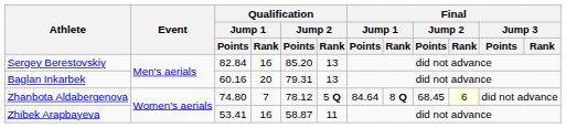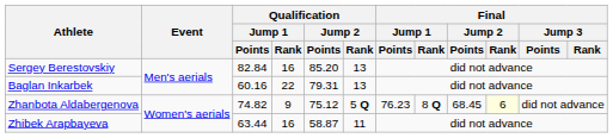Baglan Inkarbek | Qualification / Jump 1 / Rank: 20 -> 22
Zhanbota Aldabergenova | Qualification / Jump 1 / Points: 74.80 -> 74.82
Zhanbota Aldabergenova | Qualification / Jump 1 / Rank: 7 -> 9
Zhanbota Aldabergenova | Qualification / Jump 2 / Points: 78.12 -> 75.12
Zhanbota Aldabergenova | Final / Jump 1 / Points: 84.64 -> 76.23
Zhibek Arapbayeva | Qualification / Jump 1 / Points: 53.41 -> 63.44
